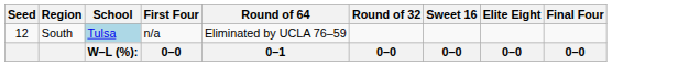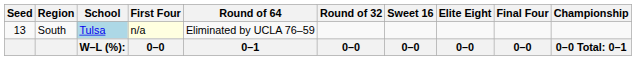+ column: Championship | 0–0 Total: 0–1
South | Seed: 12 -> 13
South | First Four: no background -> lightyellow background
